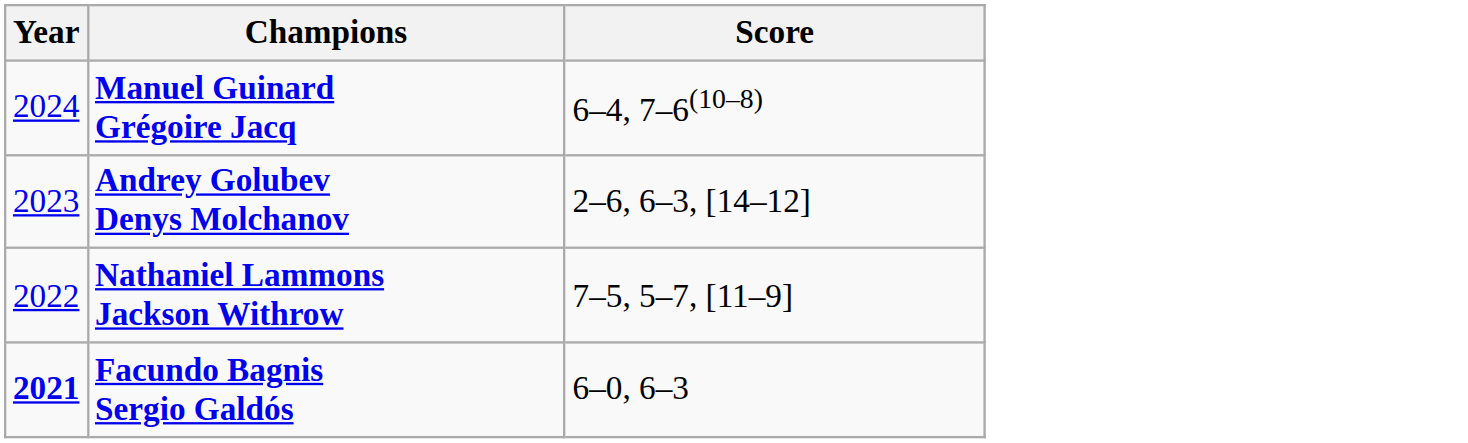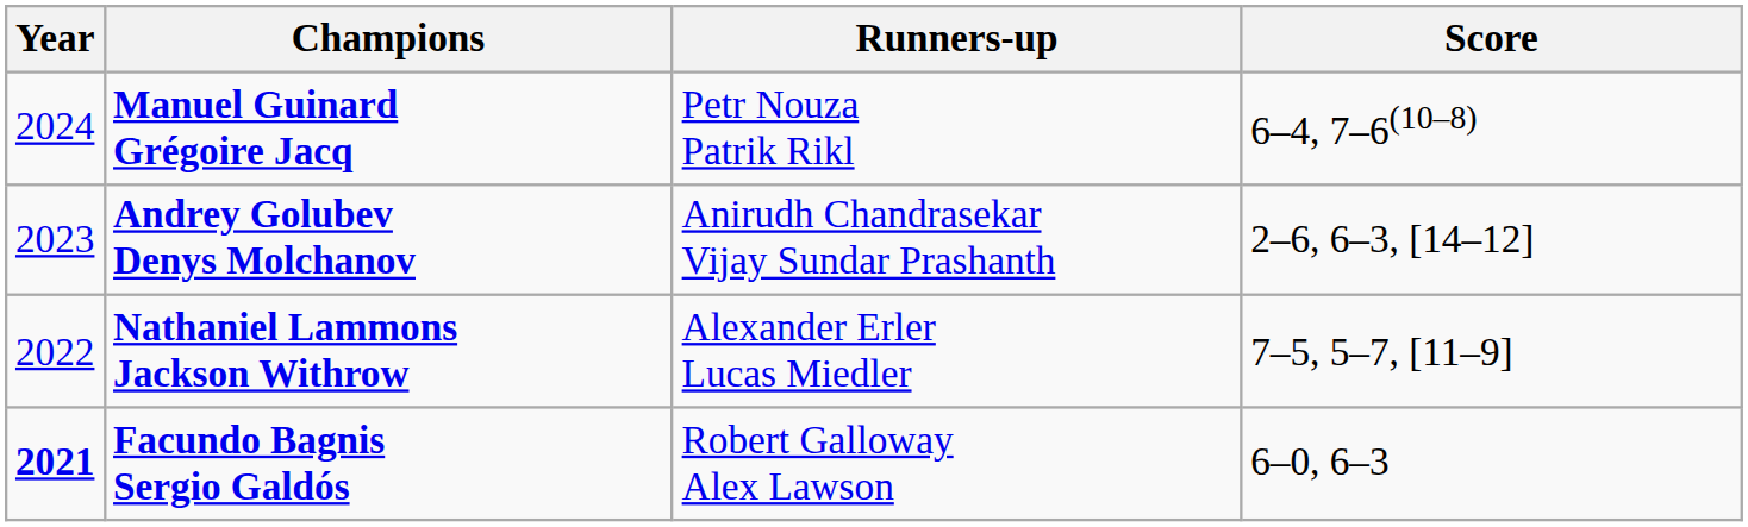+ column: Runners-up | Petr Nouza Patrik Rikl | Anirudh Chandrasekar Vijay Sundar Prashanth | Alexander Erler Lucas Miedler | Robert Galloway Alex Lawson
